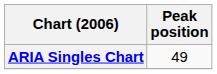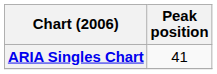ARIA Singles Chart | Peak position: 49 -> 41
